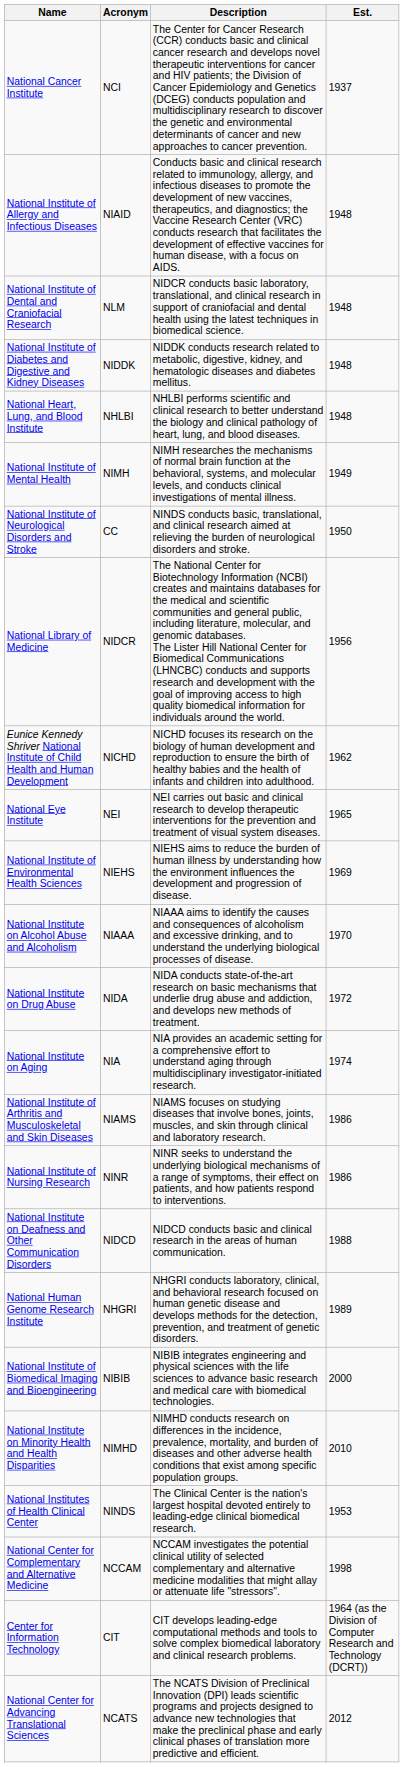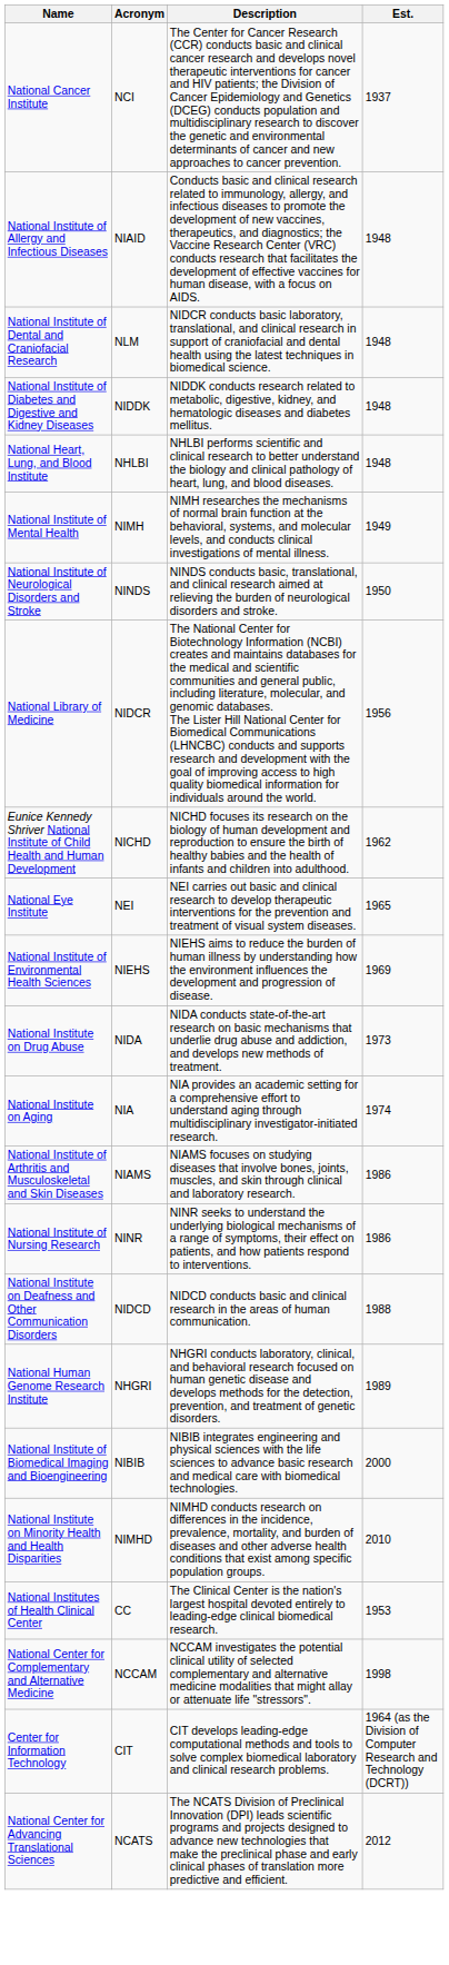National Institute of Neurological Disorders and Stroke | Acronym: CC -> NINDS
- row: National Institute on Alcohol Abuse and Alcoholism | NIAAA | NIAAA aims to identify the causes and consequences of alcoholism and excessive drinking, and to understand the underlying biological processes of disease. | 1970
National Institute on Drug Abuse | Est.: 1972 -> 1973
National Institutes of Health Clinical Center | Acronym: NINDS -> CC
